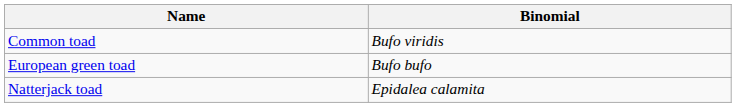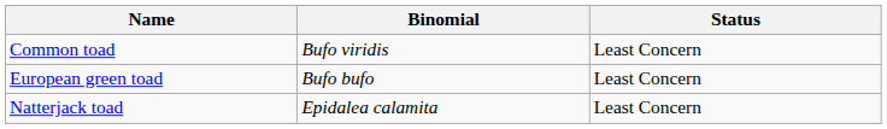+ column: Status | Least Concern | Least Concern | Least Concern
